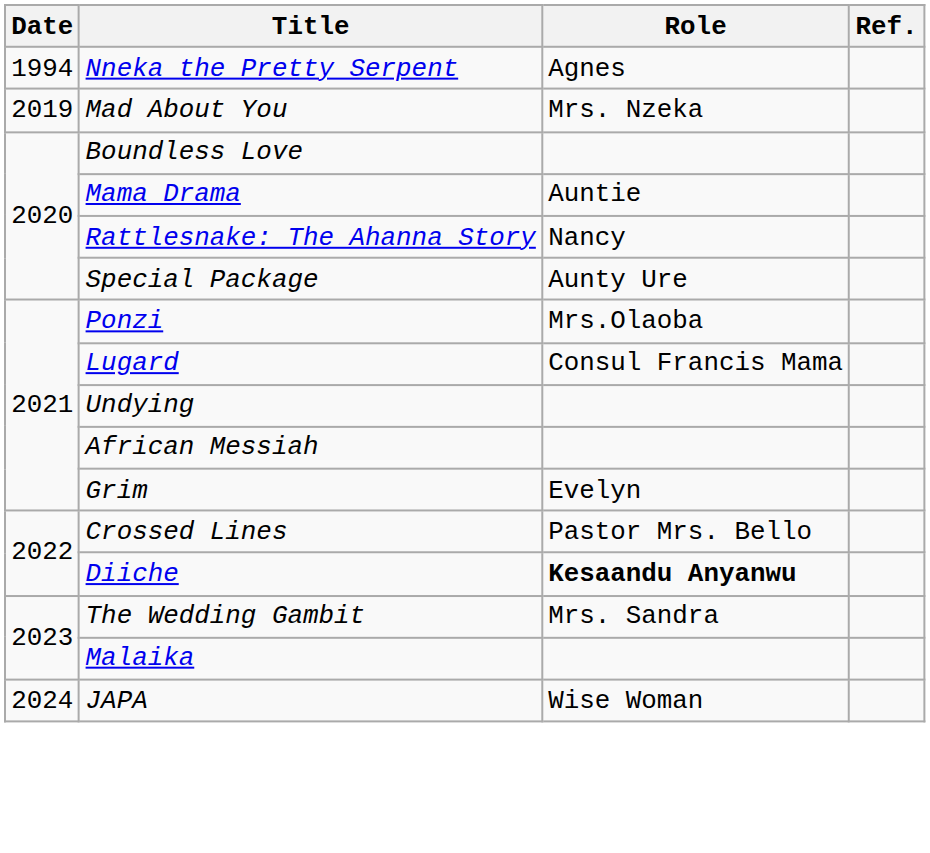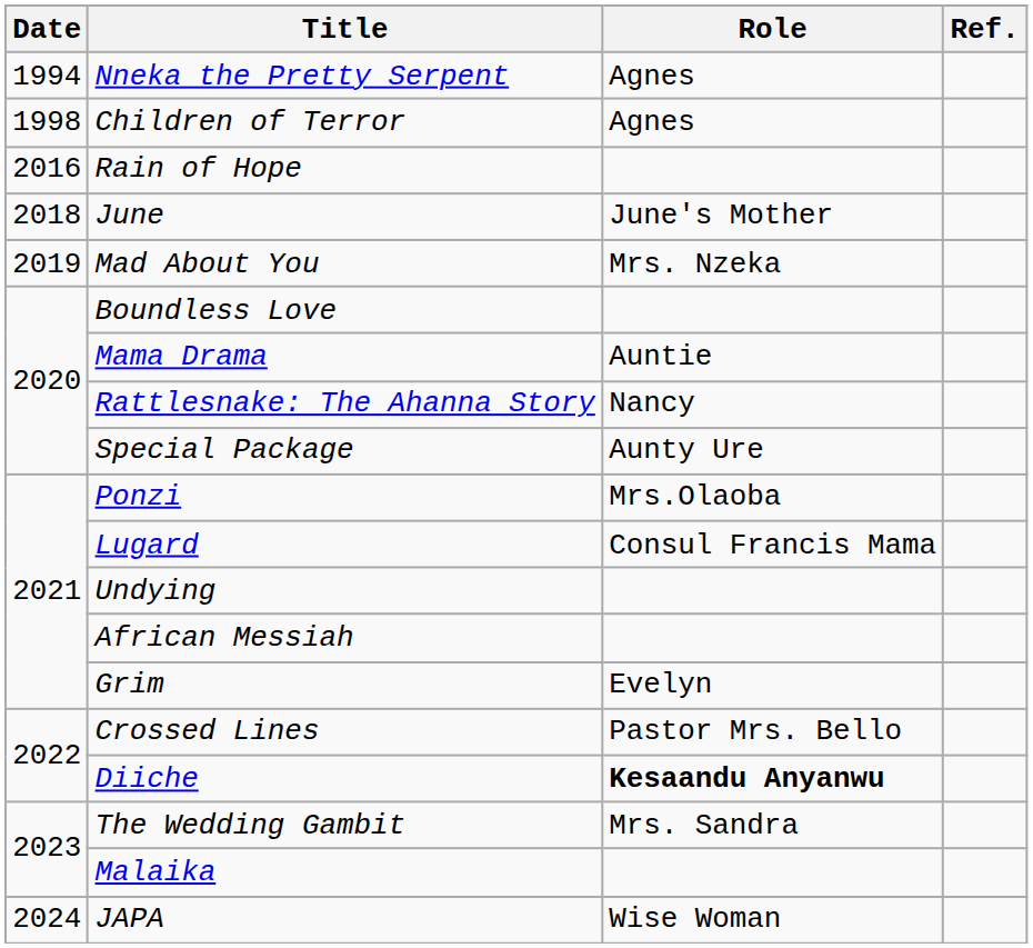+ row: 1998 | Children of Terror | Agnes
+ row: 2016 | Rain of Hope
+ row: 2018 | June | June's Mother
